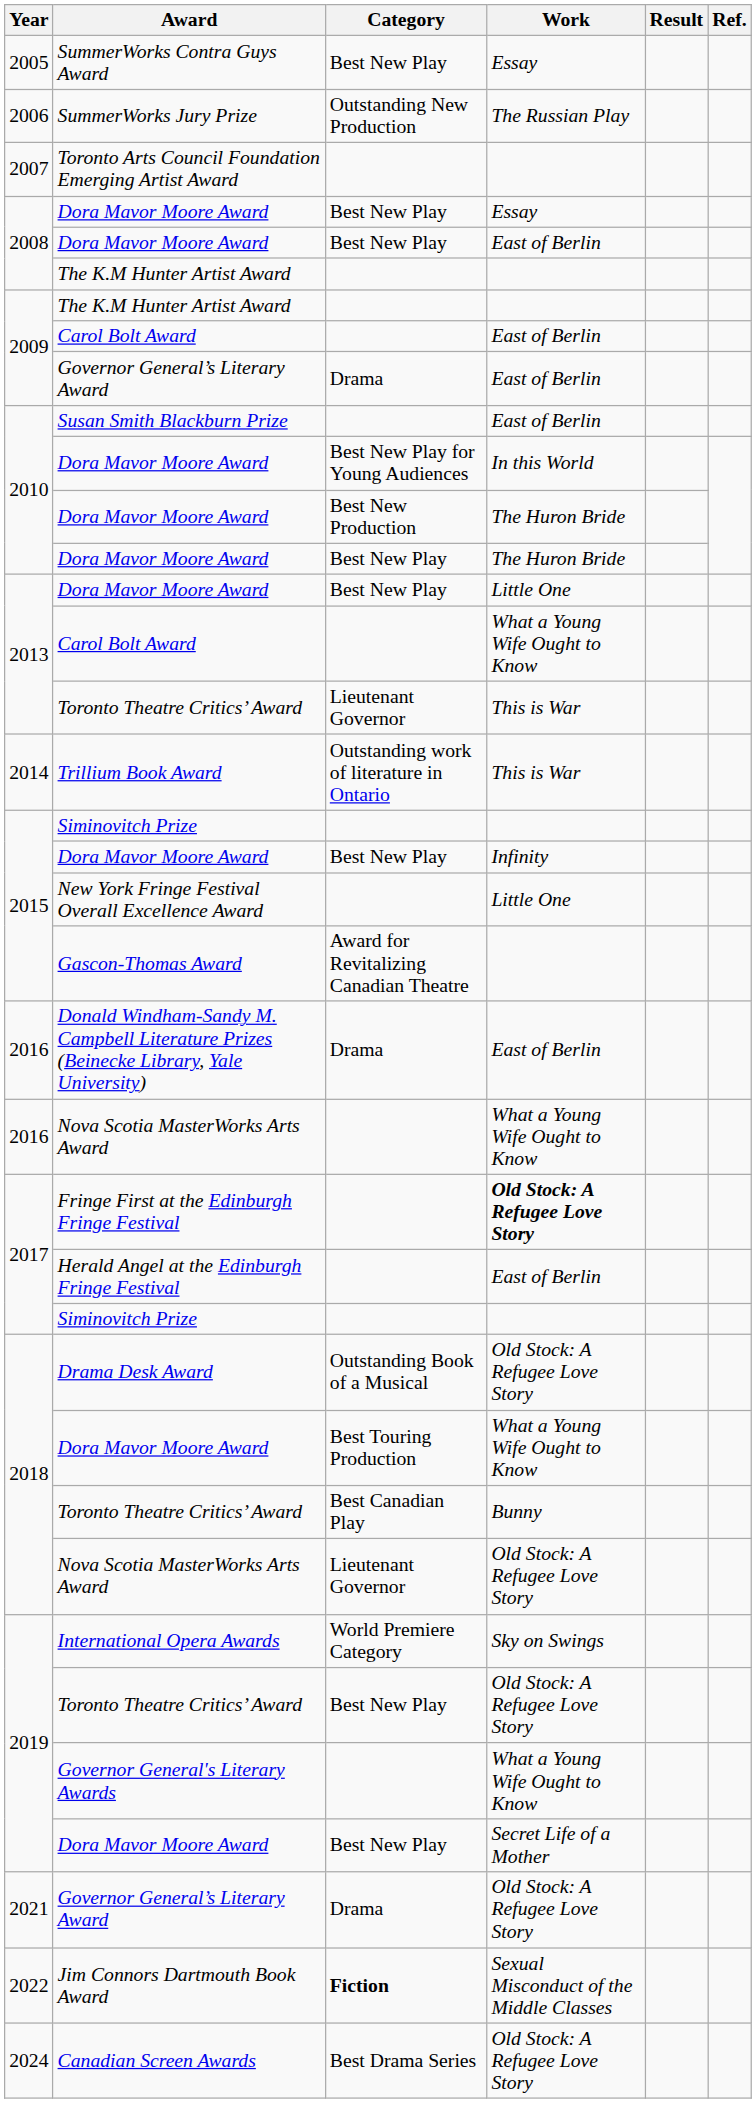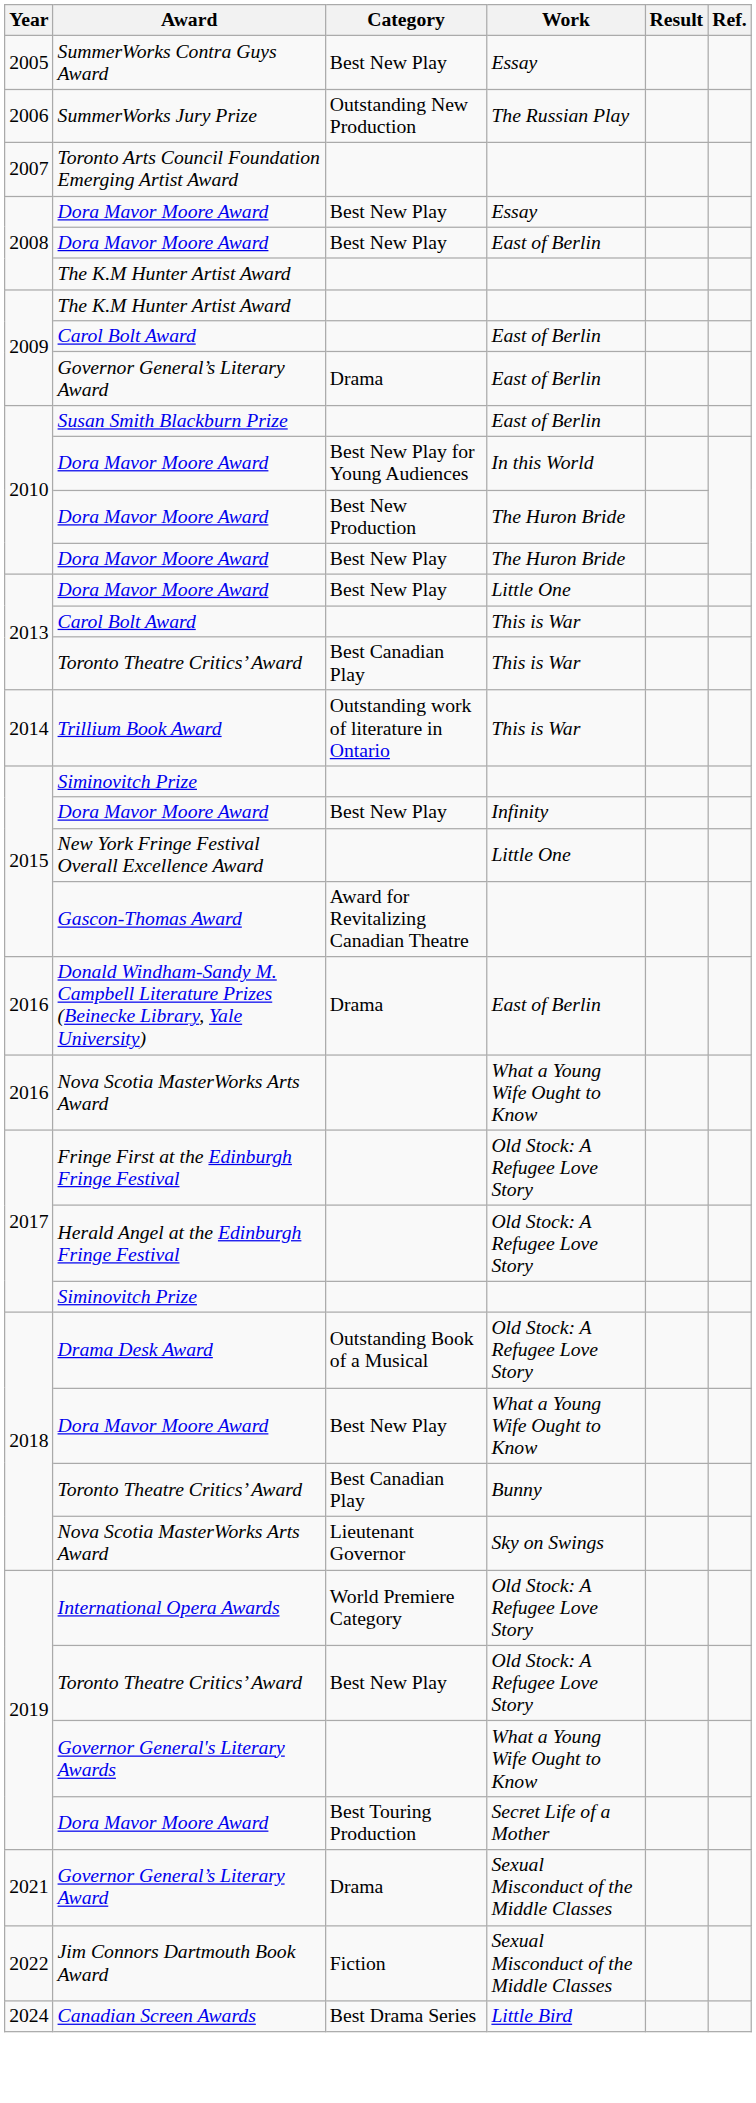2013 / Carol Bolt Award | Work: What a Young Wife Ought to Know -> This is War
2013 / Toronto Theatre Critics’ Award | Category: Lieutenant Governor -> Best Canadian Play
Fringe First at the Edinburgh Fringe Festival | Work: bold -> normal
Herald Angel at the Edinburgh Fringe Festival | Work: East of Berlin -> Old Stock: A Refugee Love Story
2018 / Dora Mavor Moore Award | Category: Best Touring Production -> Best New Play
2018 / Nova Scotia MasterWorks Arts Award | Work: Old Stock: A Refugee Love Story -> Sky on Swings
International Opera Awards | Work: Sky on Swings -> Old Stock: A Refugee Love Story
2019 / Dora Mavor Moore Award | Category: Best New Play -> Best Touring Production
2021 / Governor General’s Literary Award | Work: Old Stock: A Refugee Love Story -> Sexual Misconduct of the Middle Classes
Jim Connors Dartmouth Book Award | Category: bold -> normal
Canadian Screen Awards | Work: Old Stock: A Refugee Love Story -> Little Bird
